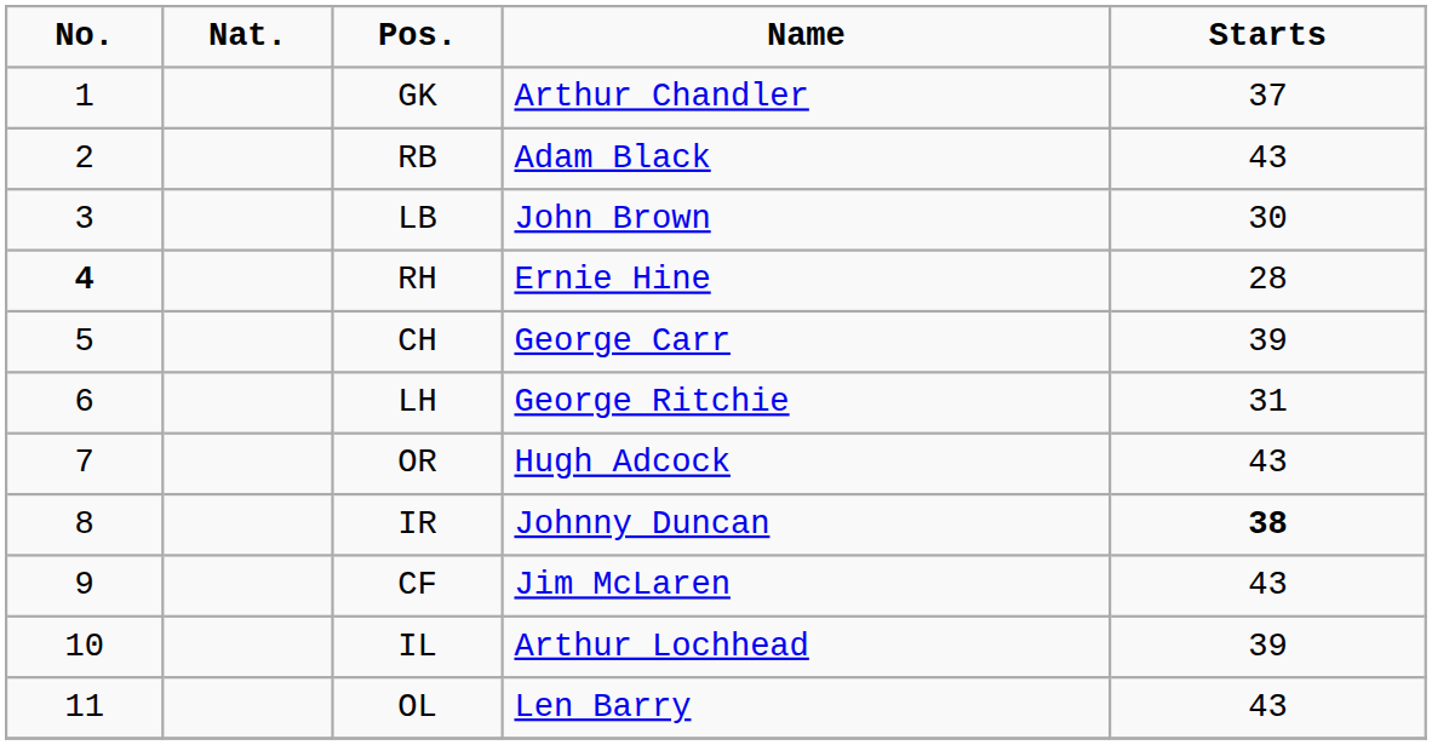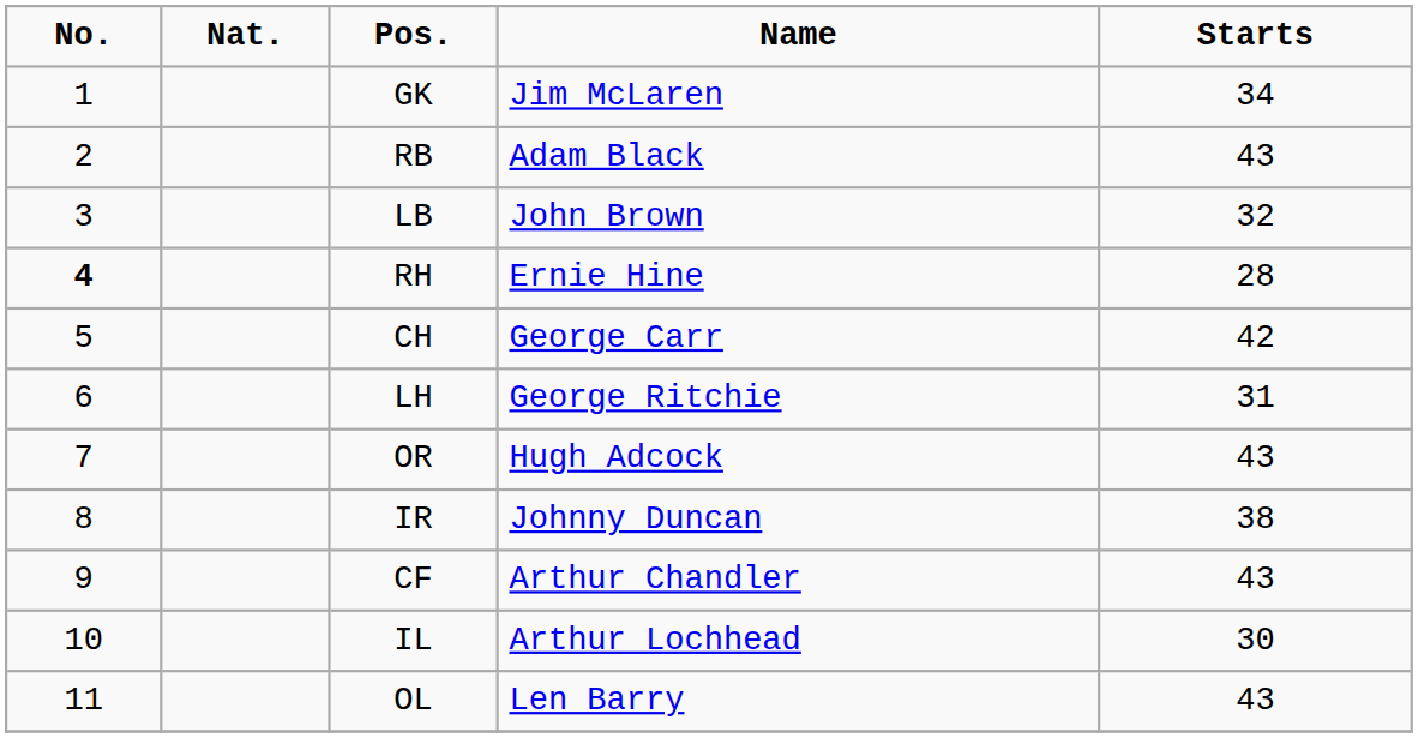GK | Name: Arthur Chandler -> Jim McLaren
GK | Starts: 37 -> 34
LB | Starts: 30 -> 32
CH | Starts: 39 -> 42
IR | Starts: bold -> normal
CF | Name: Jim McLaren -> Arthur Chandler
IL | Starts: 39 -> 30
